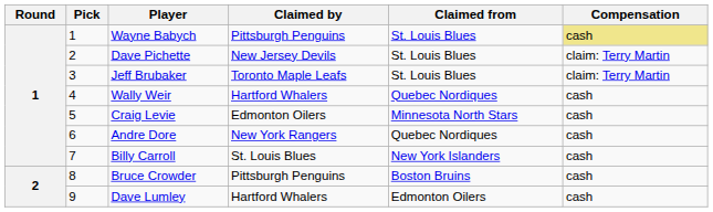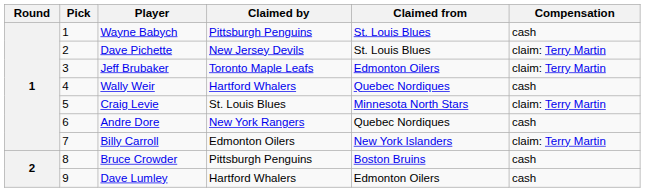Wayne Babych | Compensation: khaki background -> no background
Jeff Brubaker | Claimed from: St. Louis Blues -> Edmonton Oilers
Craig Levie | Claimed by: Edmonton Oilers -> St. Louis Blues
Craig Levie | Compensation: cash -> claim: Terry Martin
Billy Carroll | Claimed by: St. Louis Blues -> Edmonton Oilers
Billy Carroll | Compensation: cash -> claim: Terry Martin
